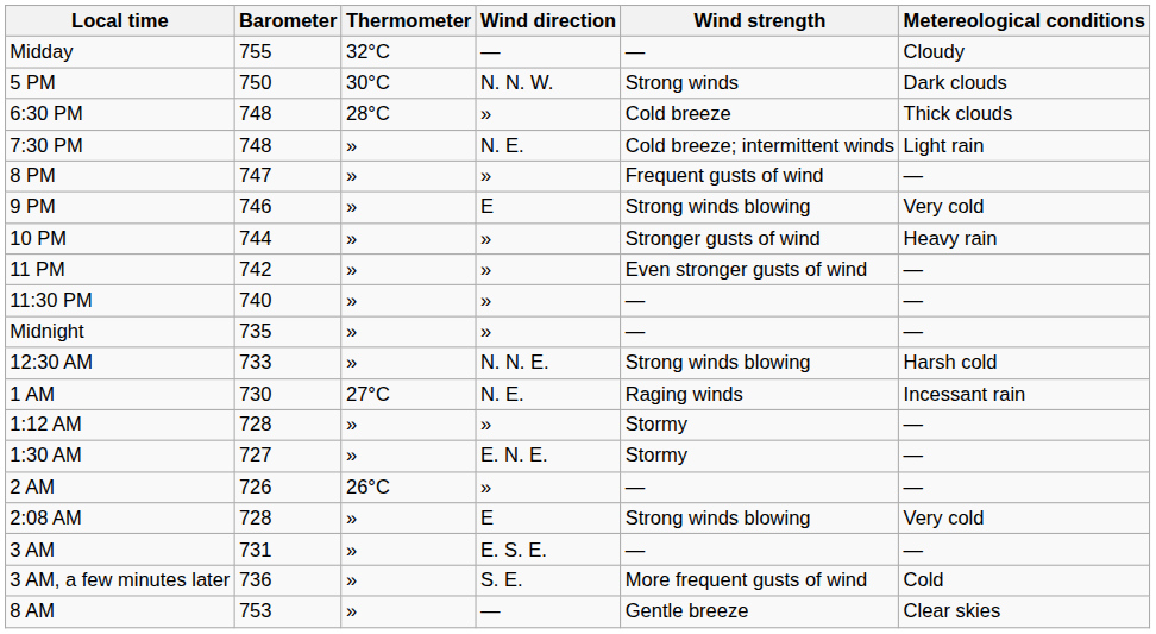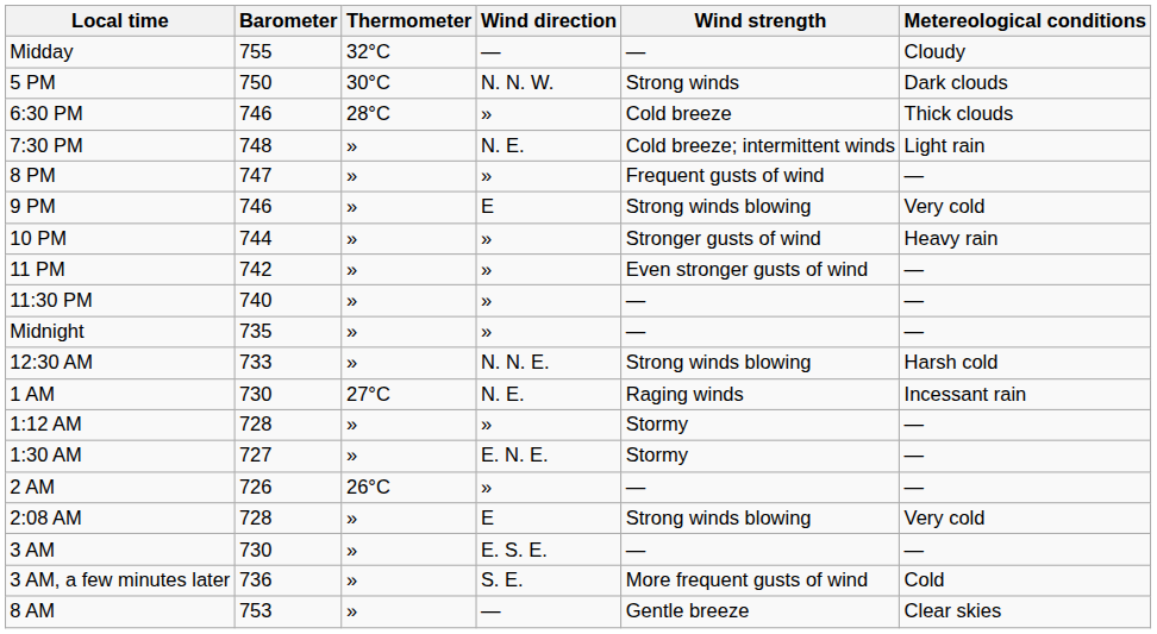6:30 PM | Barometer: 748 -> 746
3 AM | Barometer: 731 -> 730
